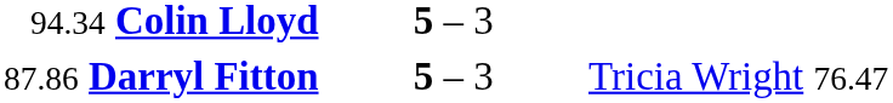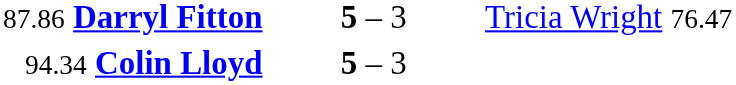rows swapped: 87.86 Darryl Fitton <-> 94.34 Colin Lloyd
